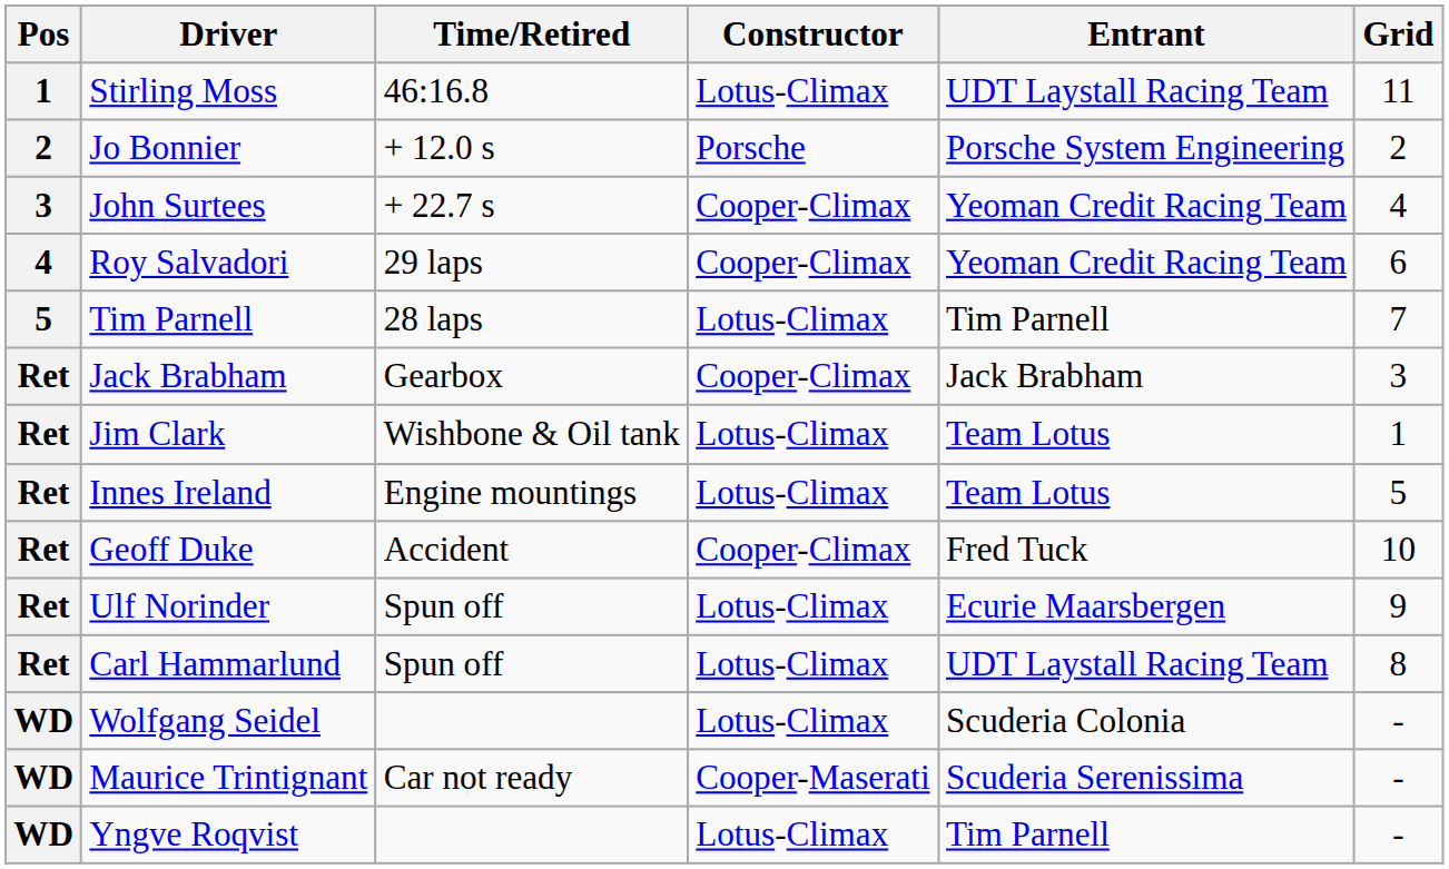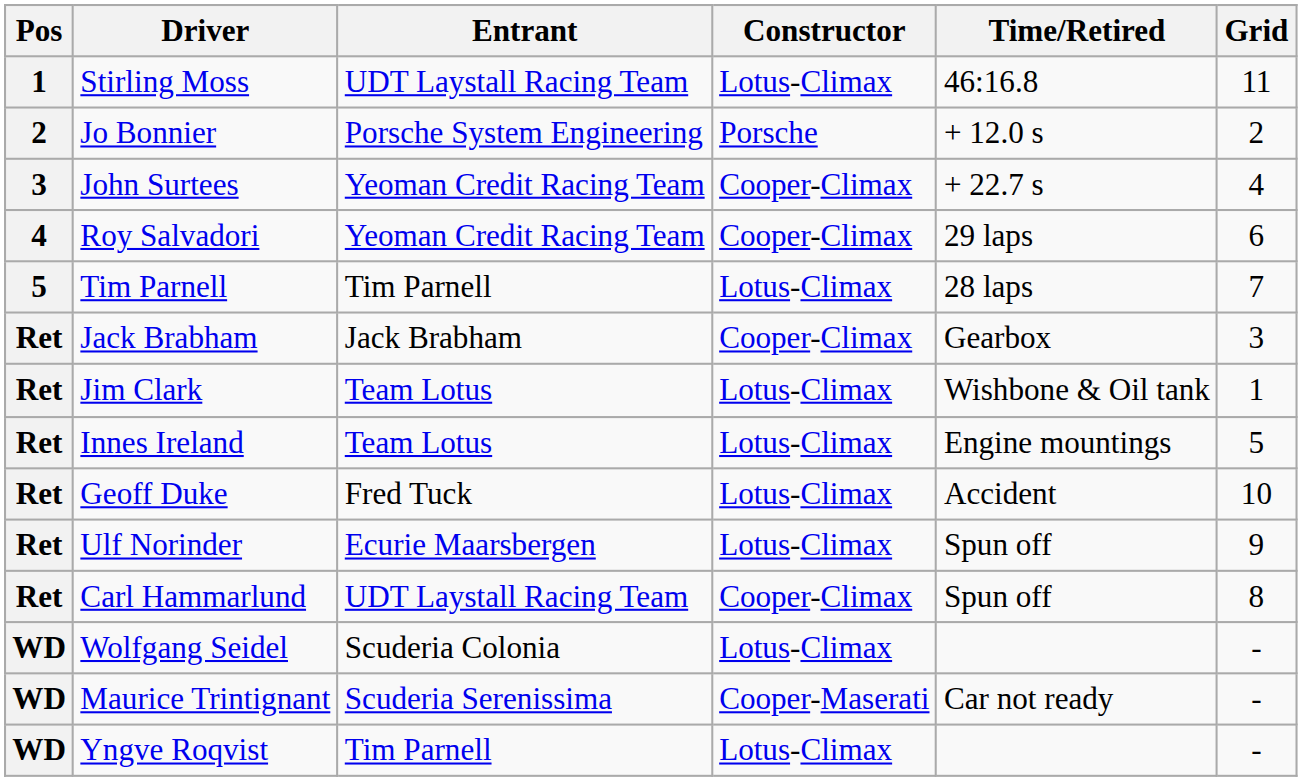columns swapped: Entrant <-> Time/Retired
Geoff Duke | Constructor: Cooper-Climax -> Lotus-Climax
Carl Hammarlund | Constructor: Lotus-Climax -> Cooper-Climax
